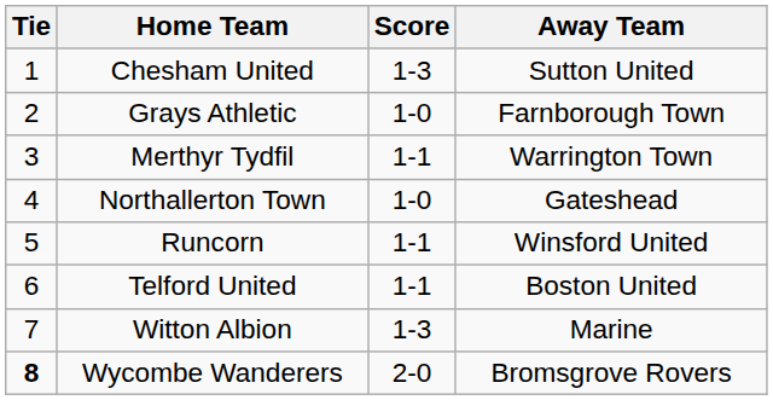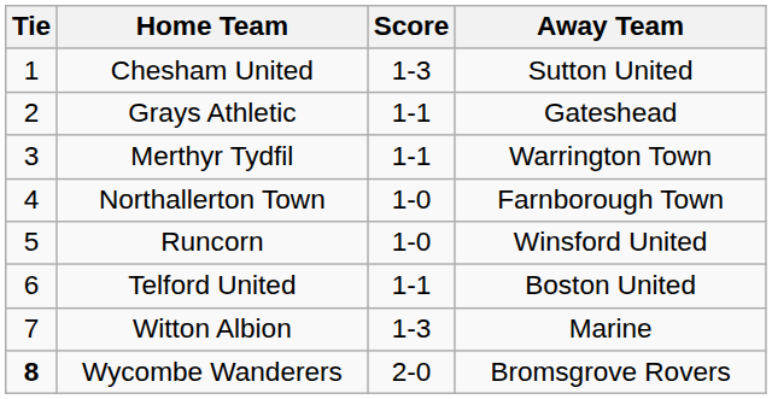Grays Athletic | Score: 1-0 -> 1-1
Grays Athletic | Away Team: Farnborough Town -> Gateshead
Northallerton Town | Away Team: Gateshead -> Farnborough Town
Runcorn | Score: 1-1 -> 1-0
